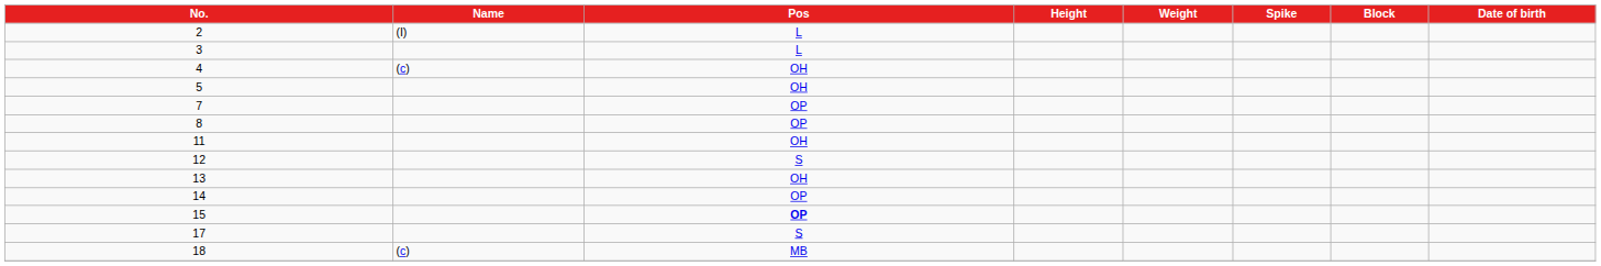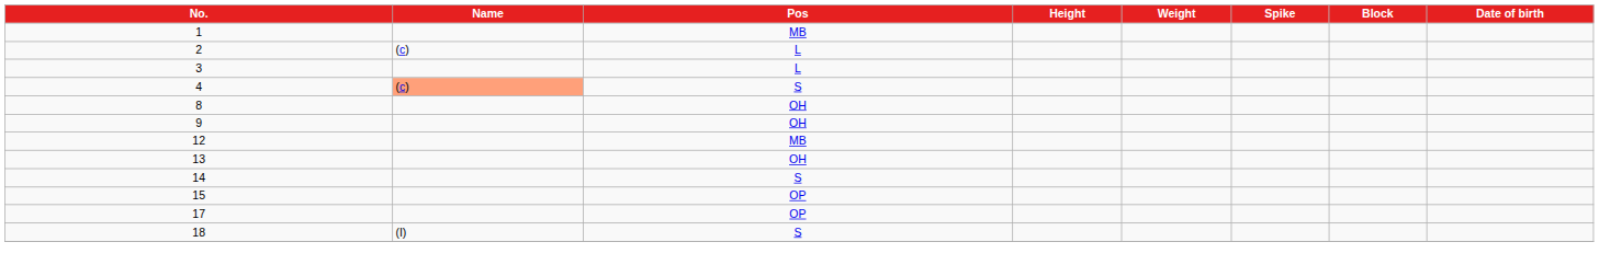+ row: 1 | MB
2 | Name: (I) -> (c)
4 | Name: no background -> lightsalmon background
4 | Pos: OH -> S
- row: 5 | OH
- row: 7 | OP
8 | Pos: OP -> OH
+ row: 9 | OH
- row: 11 | OH
12 | Pos: S -> MB
14 | Pos: OP -> S
15 | Pos: bold -> normal
17 | Pos: S -> OP
18 | Name: (c) -> (I)
18 | Pos: MB -> S
